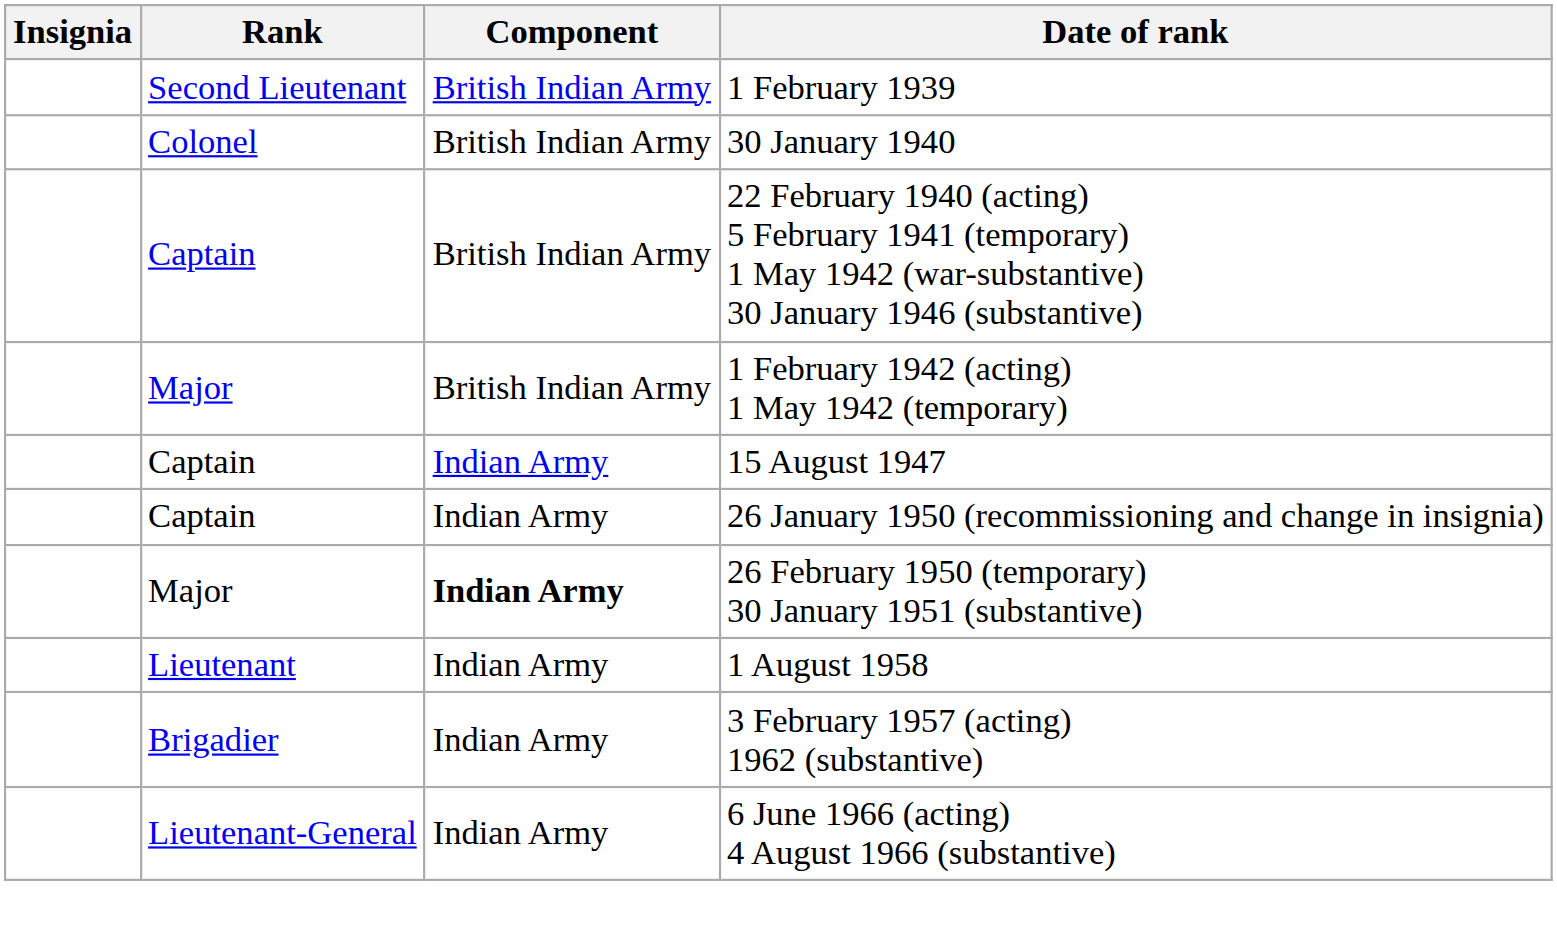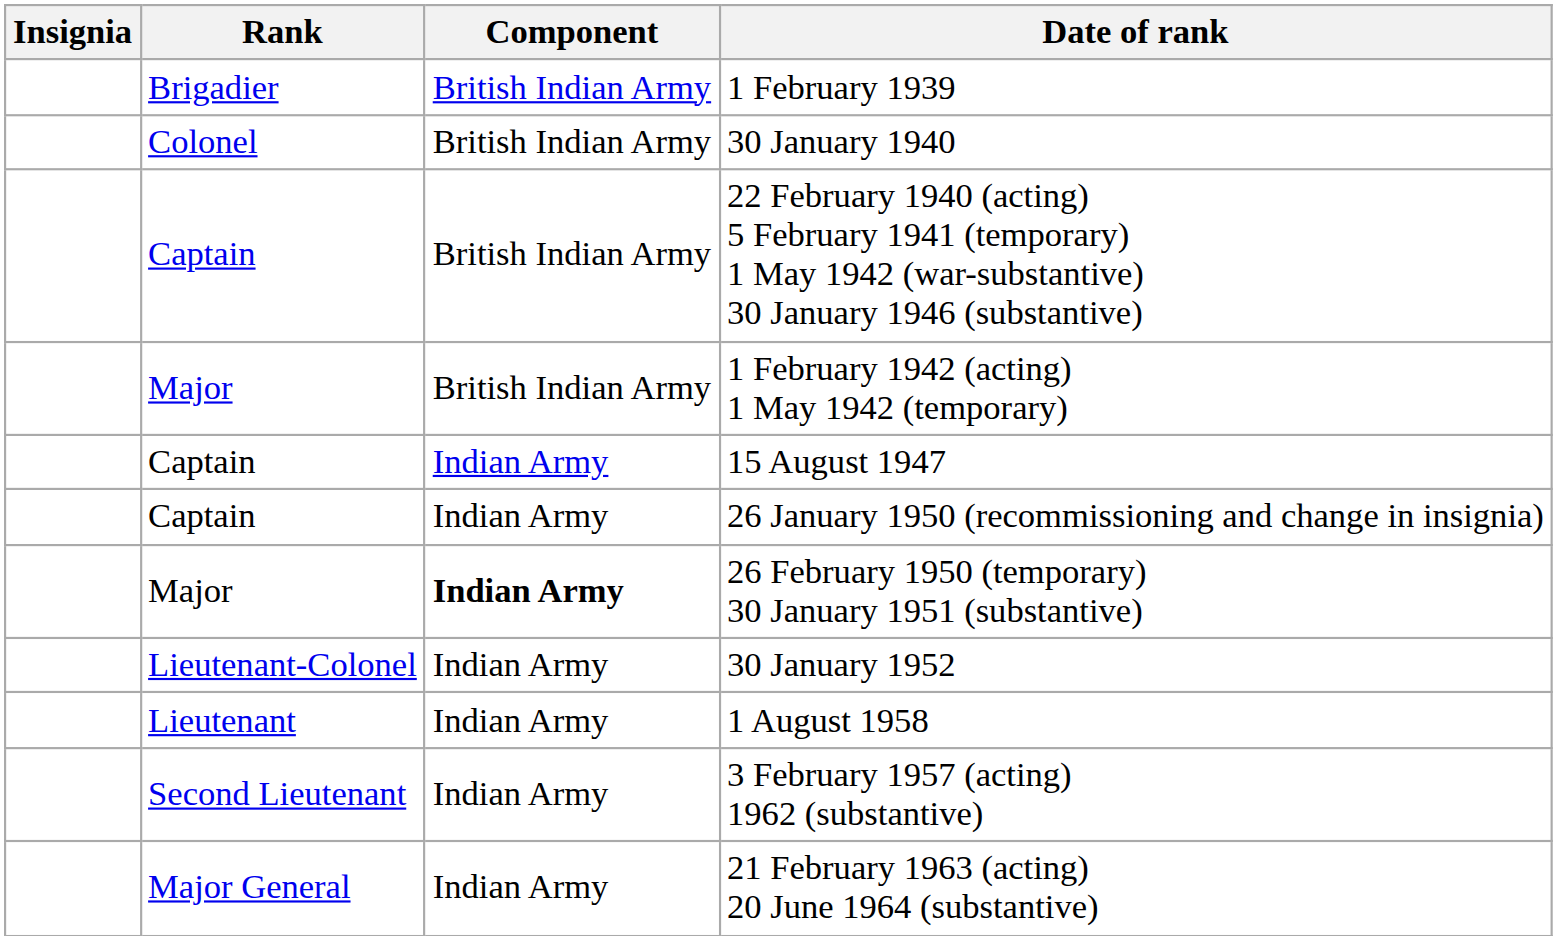1 February 1939 | Rank: Second Lieutenant -> Brigadier
+ row: Lieutenant-Colonel | Indian Army | 30 January 1952
3 February 1957 (acting) 1962 (substantive) | Rank: Brigadier -> Second Lieutenant
+ row: Major General | Indian Army | 21 February 1963 (acting) 20 June 1964 (substantive)
- row: Lieutenant-General | Indian Army | 6 June 1966 (acting) 4 August 1966 (substantive)
